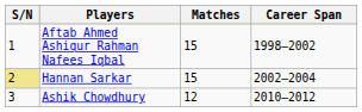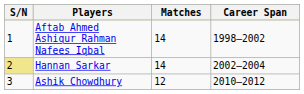Aftab Ahmed Ashiqur Rahman Nafees Iqbal | Matches: 15 -> 14
Hannan Sarkar | Matches: 15 -> 14
